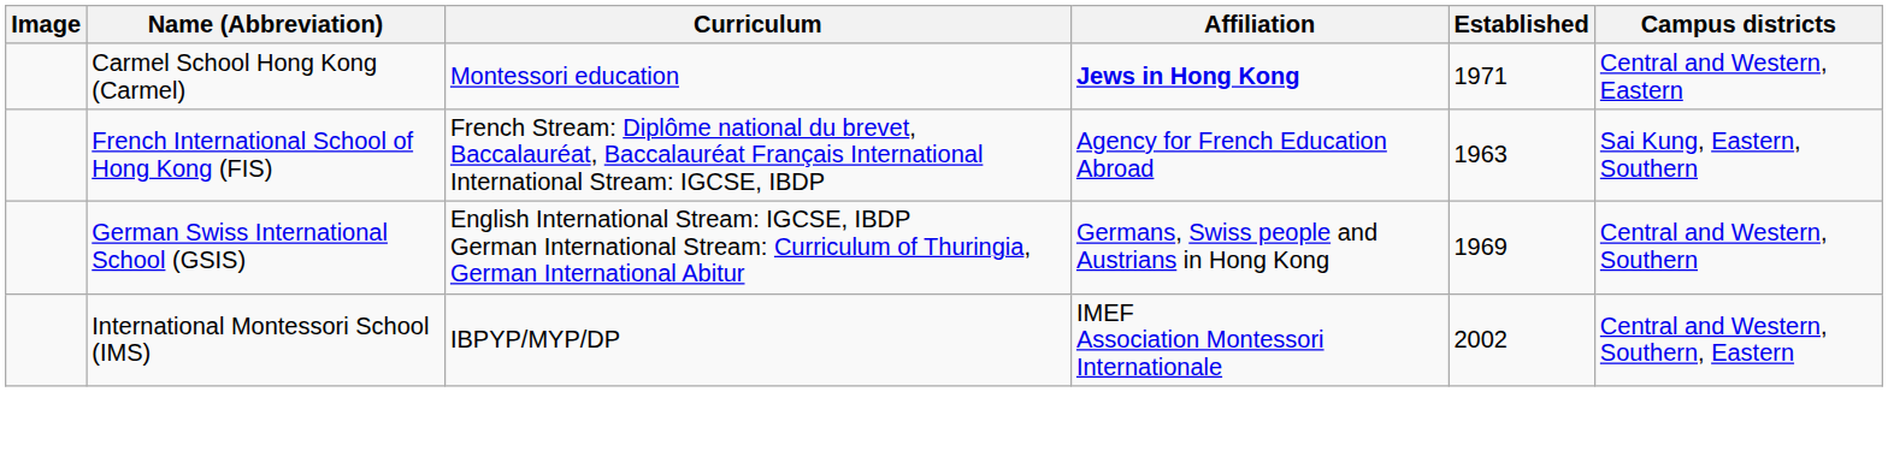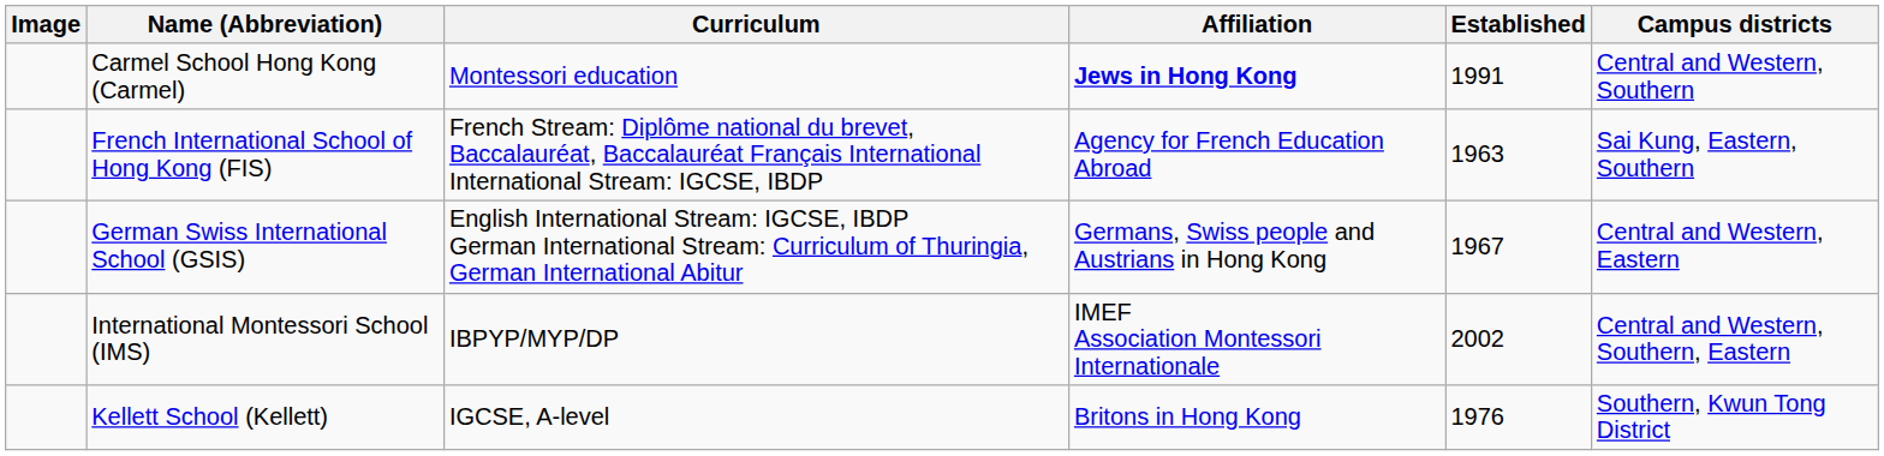Carmel School Hong Kong (Carmel) | Established: 1971 -> 1991
Carmel School Hong Kong (Carmel) | Campus districts: Central and Western, Eastern -> Central and Western, Southern
German Swiss International School (GSIS) | Established: 1969 -> 1967
German Swiss International School (GSIS) | Campus districts: Central and Western, Southern -> Central and Western, Eastern
+ row: Kellett School (Kellett) | IGCSE, A-level | Britons in Hong Kong | 1976 | Southern, Kwun Tong District
